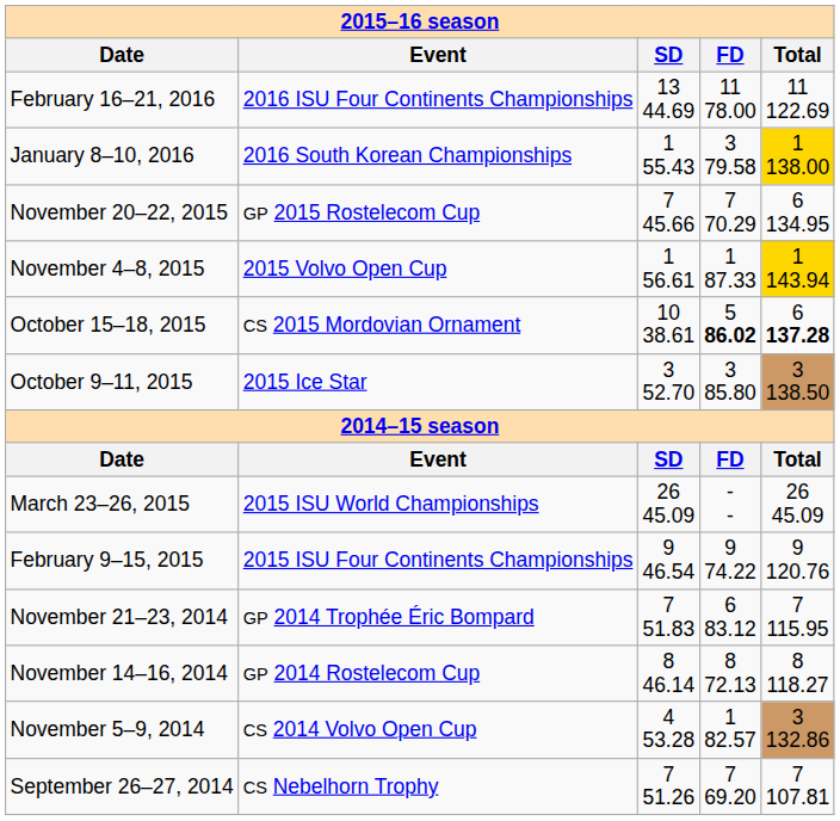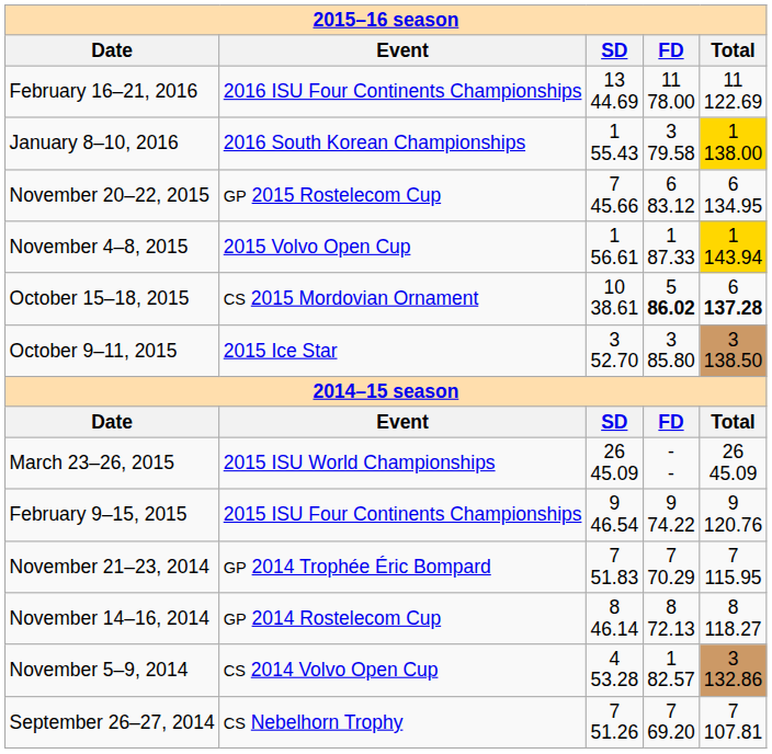November 20–22, 2015 | FD: 7 70.29 -> 6 83.12
November 21–23, 2014 | FD: 6 83.12 -> 7 70.29
